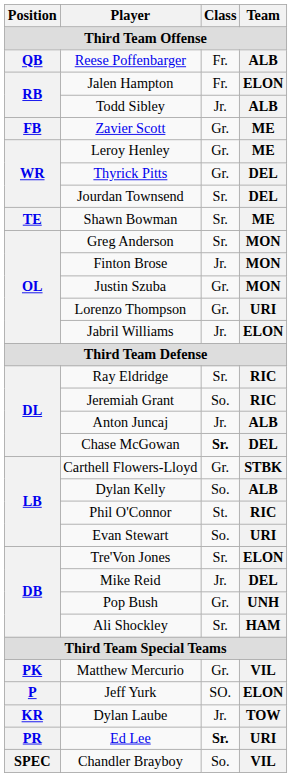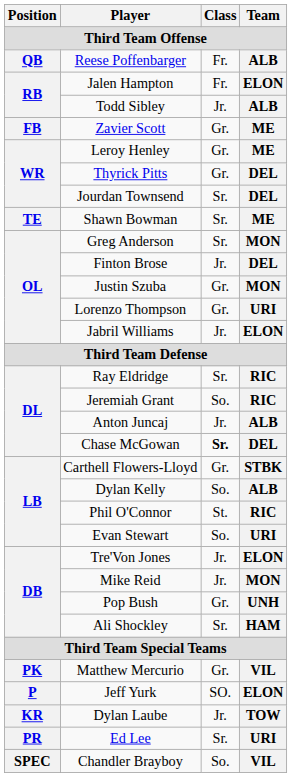Finton Brose | Team: MON -> DEL
Tre'Von Jones | Class: Sr. -> Jr.
Mike Reid | Team: DEL -> MON
Ed Lee | Class: bold -> normal
